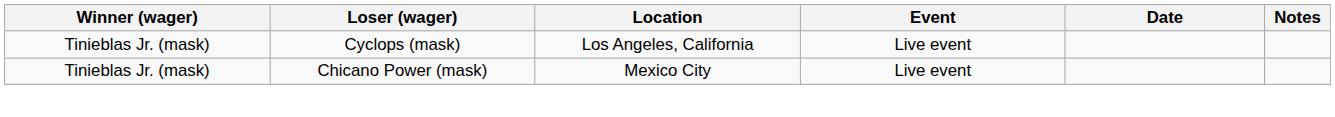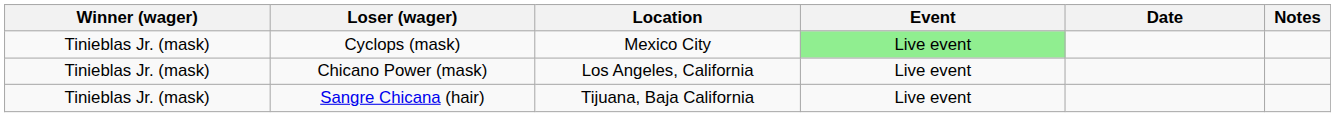Cyclops (mask) | Location: Los Angeles, California -> Mexico City
Cyclops (mask) | Event: no background -> lightgreen background
Chicano Power (mask) | Location: Mexico City -> Los Angeles, California
+ row: Tinieblas Jr. (mask) | Sangre Chicana (hair) | Tijuana, Baja California | Live event
